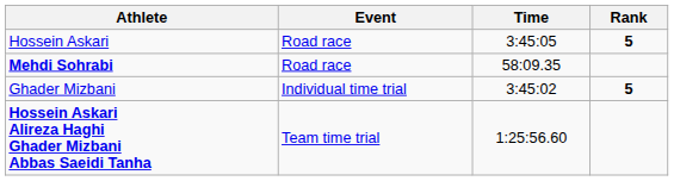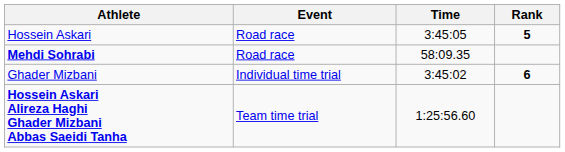Ghader Mizbani | Rank: 5 -> 6
